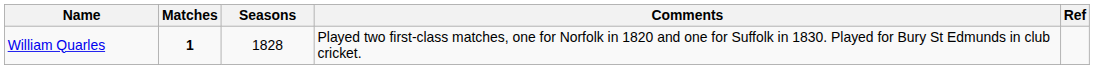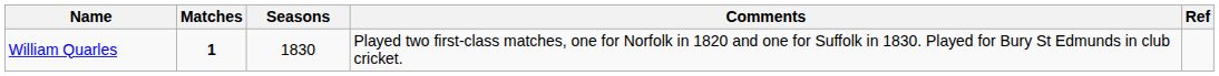William Quarles | Seasons: 1828 -> 1830
